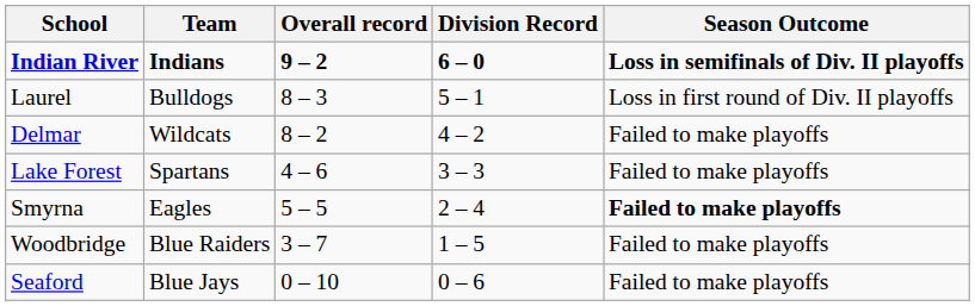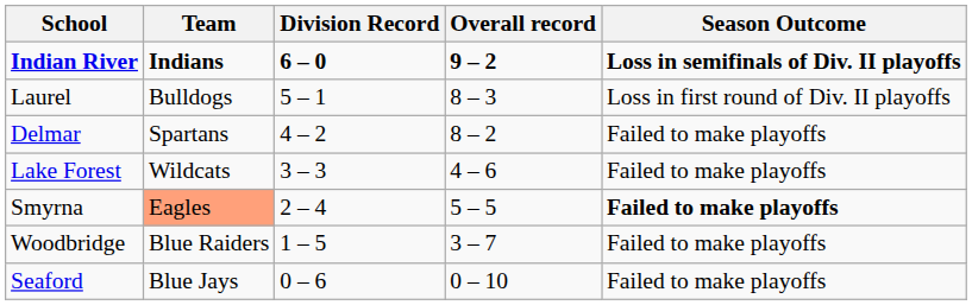columns swapped: Division Record <-> Overall record
Delmar | Team: Wildcats -> Spartans
Lake Forest | Team: Spartans -> Wildcats
Smyrna | Team: no background -> lightsalmon background
